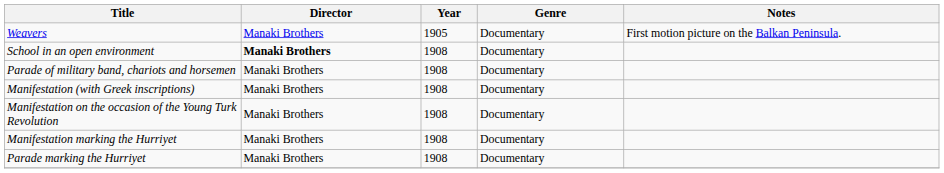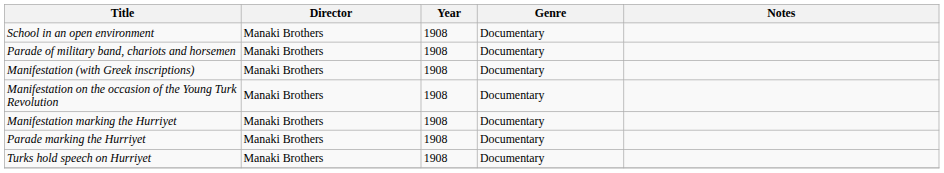- row: Weavers | Manaki Brothers | 1905 | Documentary | First motion picture on the Balkan Peninsula.
School in an open environment | Director: bold -> normal
+ row: Turks hold speech on Hurriyet | Manaki Brothers | 1908 | Documentary
